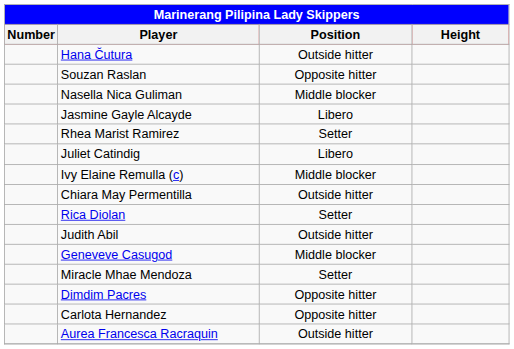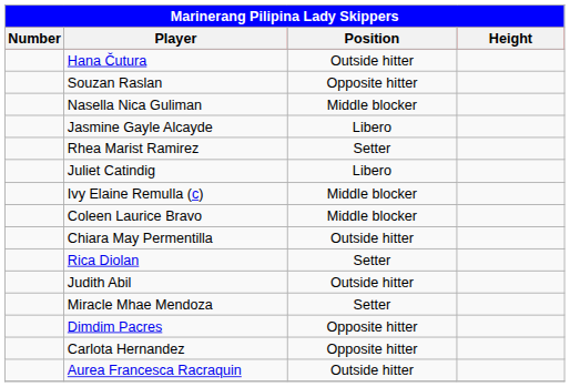+ row: Coleen Laurice Bravo | Middle blocker
- row: Geneveve Casugod | Middle blocker
